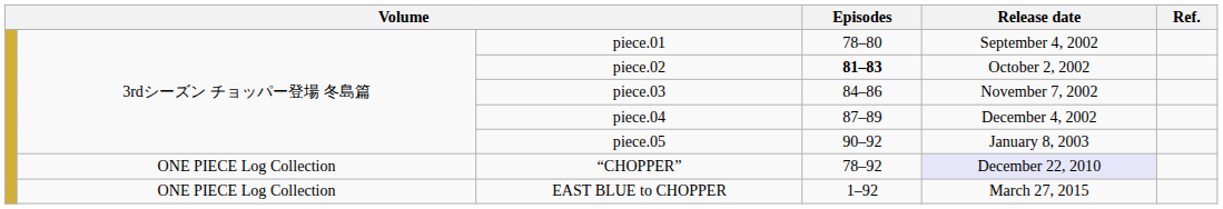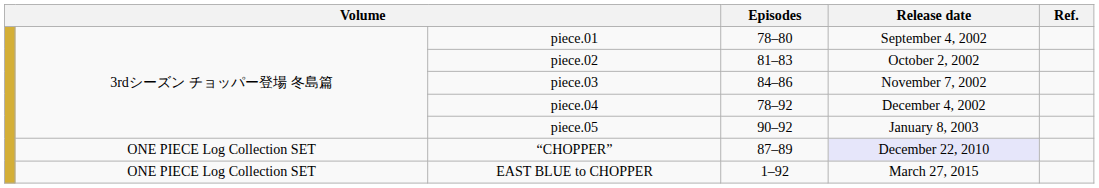piece.02 | Episodes: bold -> normal
piece.04 | Episodes: 87–89 -> 78–92
“CHOPPER” | column 2: ONE PIECE Log Collection -> ONE PIECE Log Collection SET
“CHOPPER” | Episodes: 78–92 -> 87–89
EAST BLUE to CHOPPER | column 2: ONE PIECE Log Collection -> ONE PIECE Log Collection SET
